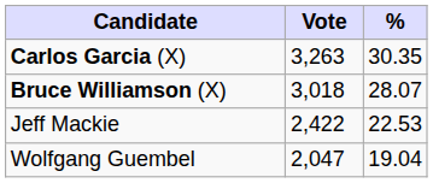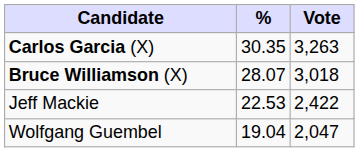columns swapped: Vote <-> %
